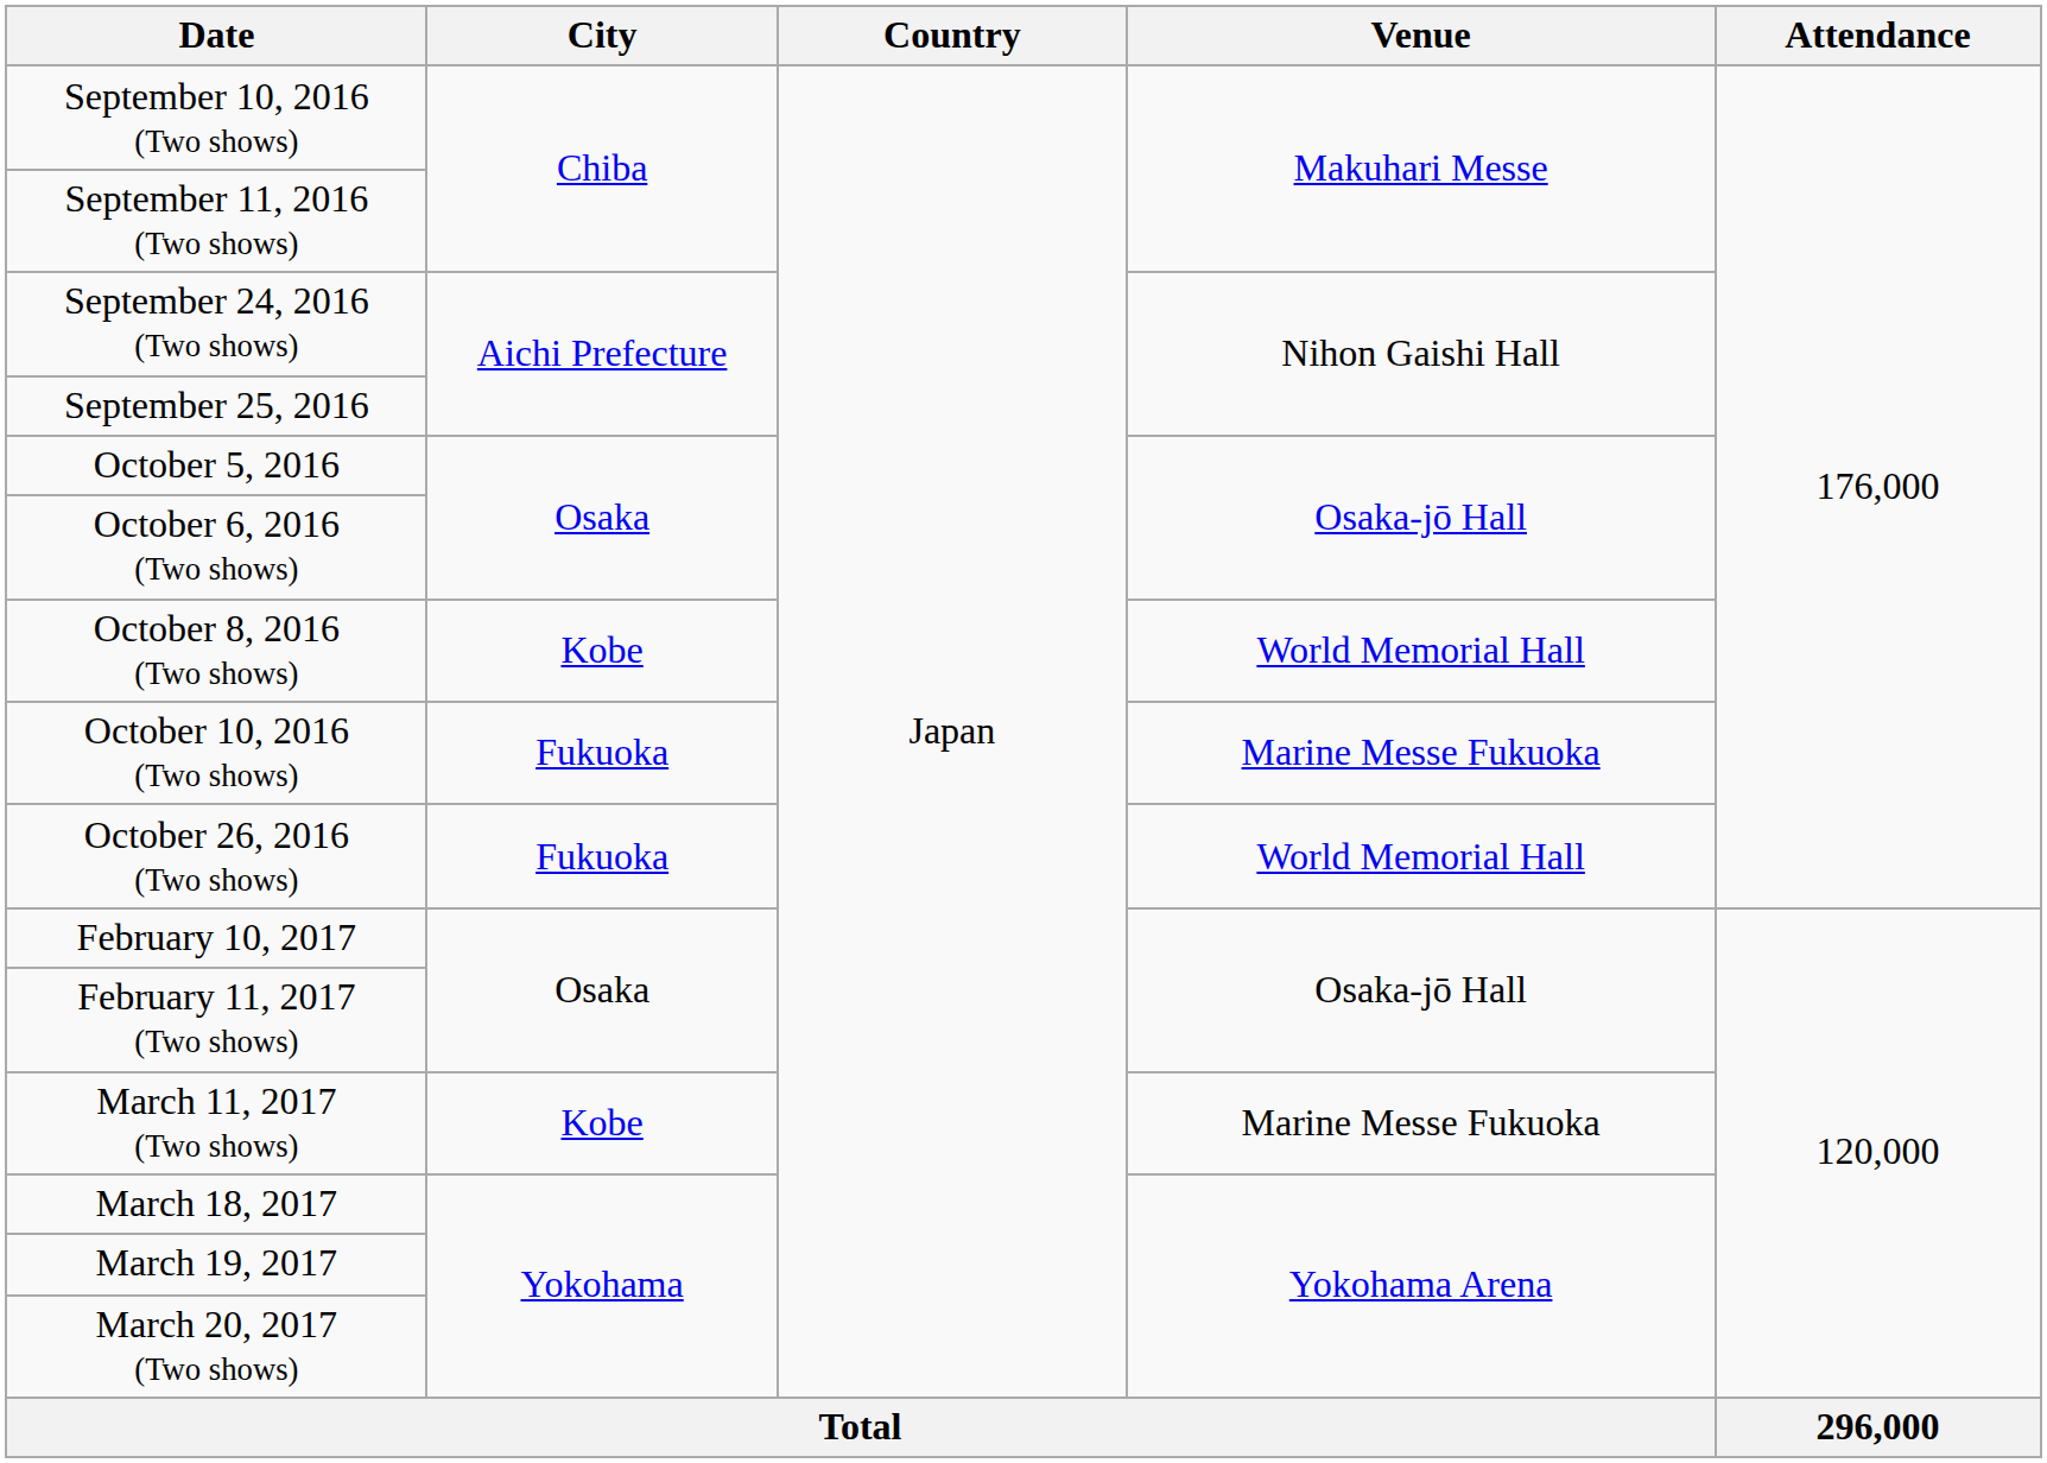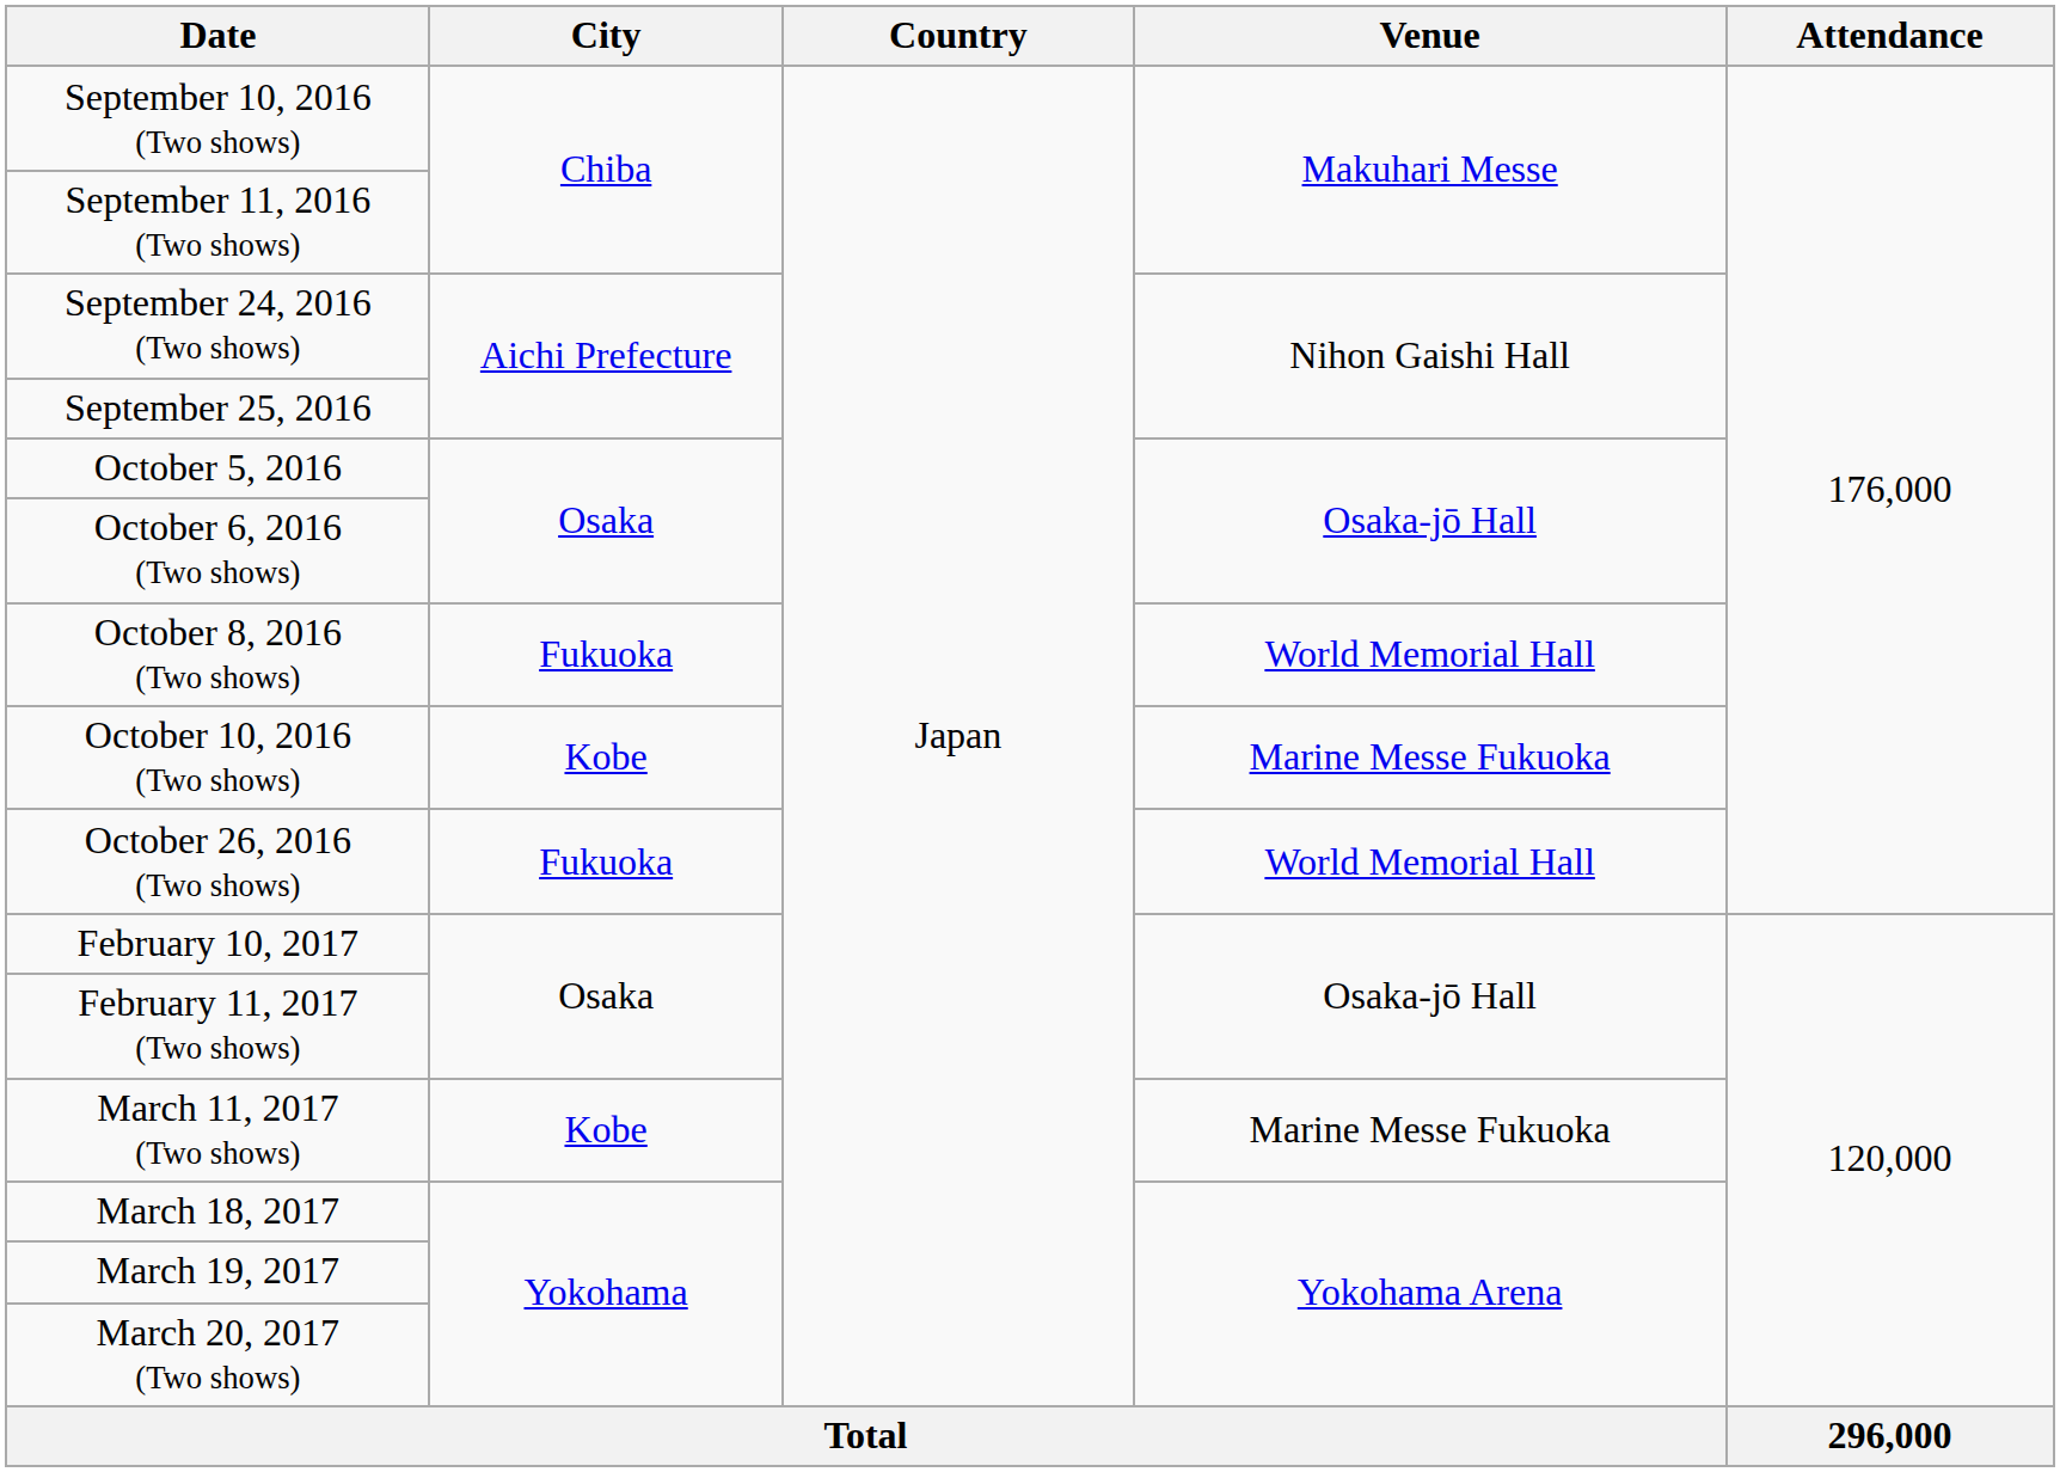October 8, 2016 (Two shows) | City: Kobe -> Fukuoka
October 10, 2016 (Two shows) | City: Fukuoka -> Kobe
